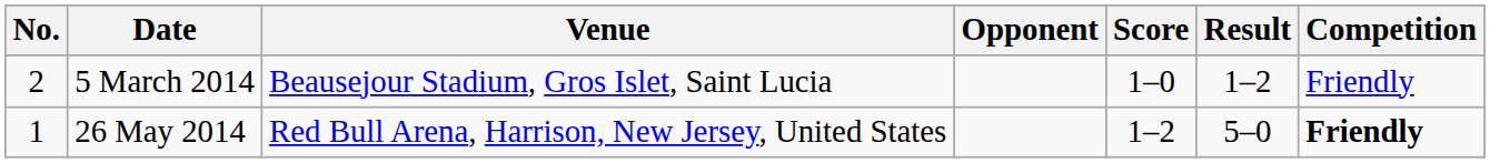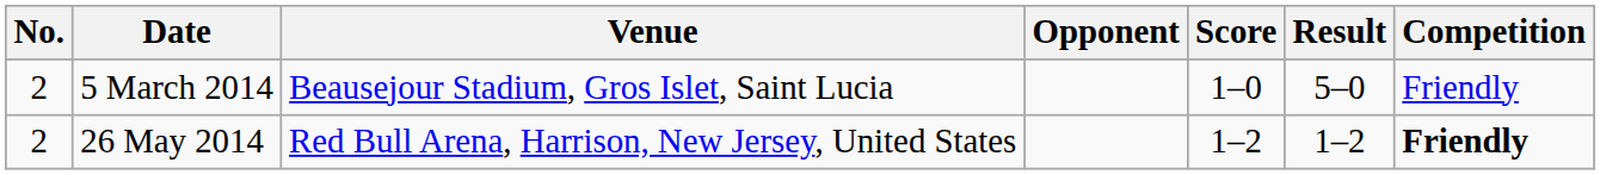5 March 2014 | Result: 1–2 -> 5–0
26 May 2014 | No.: 1 -> 2
26 May 2014 | Result: 5–0 -> 1–2
